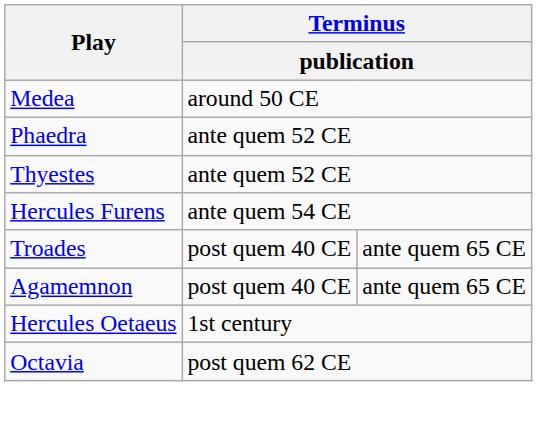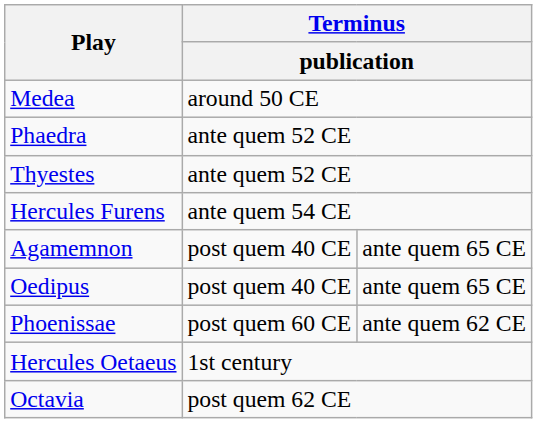- row: Troades | post quem 40 CE | ante quem 65 CE
+ row: Oedipus | post quem 40 CE | ante quem 65 CE
+ row: Phoenissae | post quem 60 CE | ante quem 62 CE
